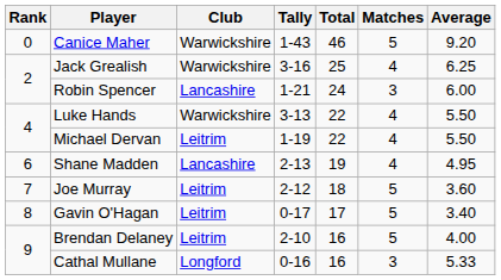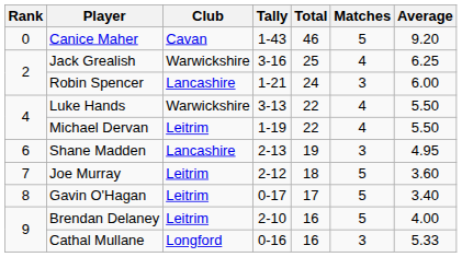Canice Maher | Club: Warwickshire -> Cavan
Shane Madden | Matches: 4 -> 3
